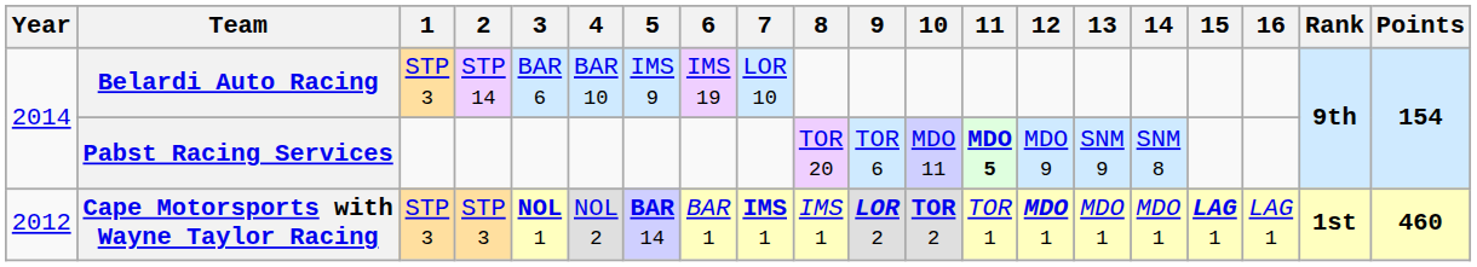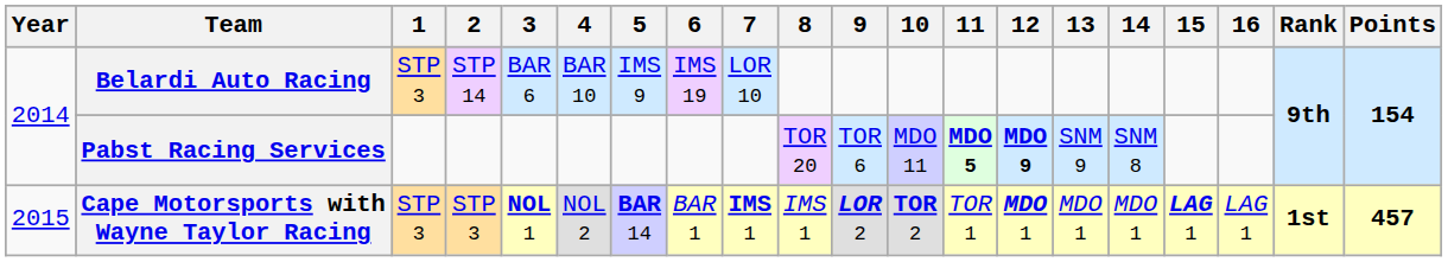Pabst Racing Services | 12: normal -> bold
Cape Motorsports with Wayne Taylor Racing | Year: 2012 -> 2015
Cape Motorsports with Wayne Taylor Racing | Points: 460 -> 457
